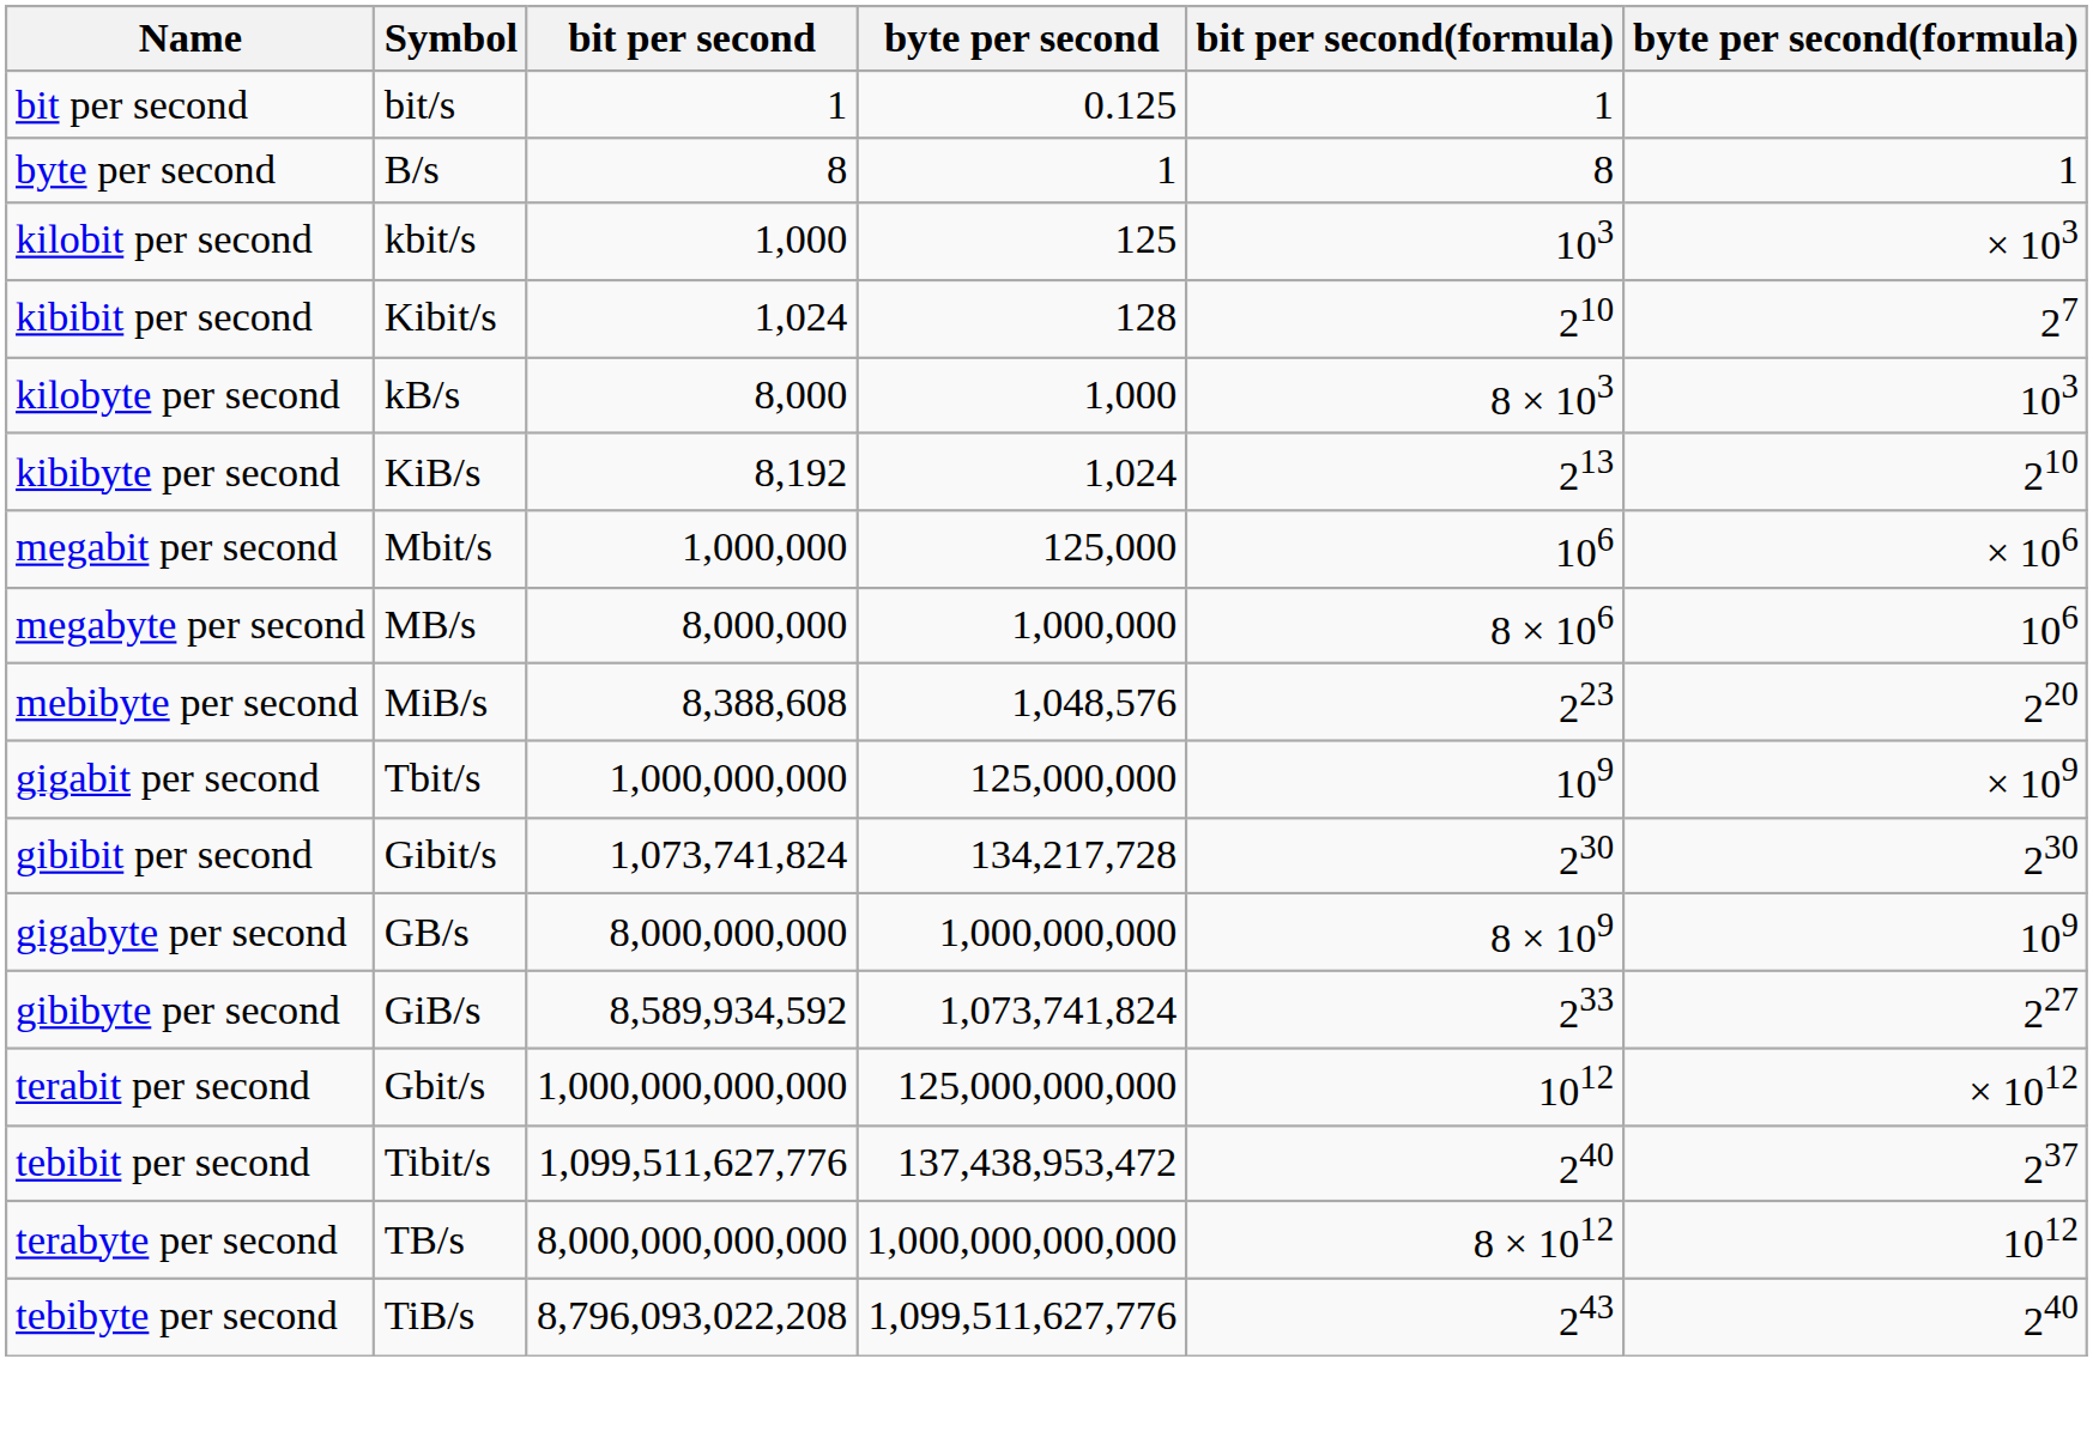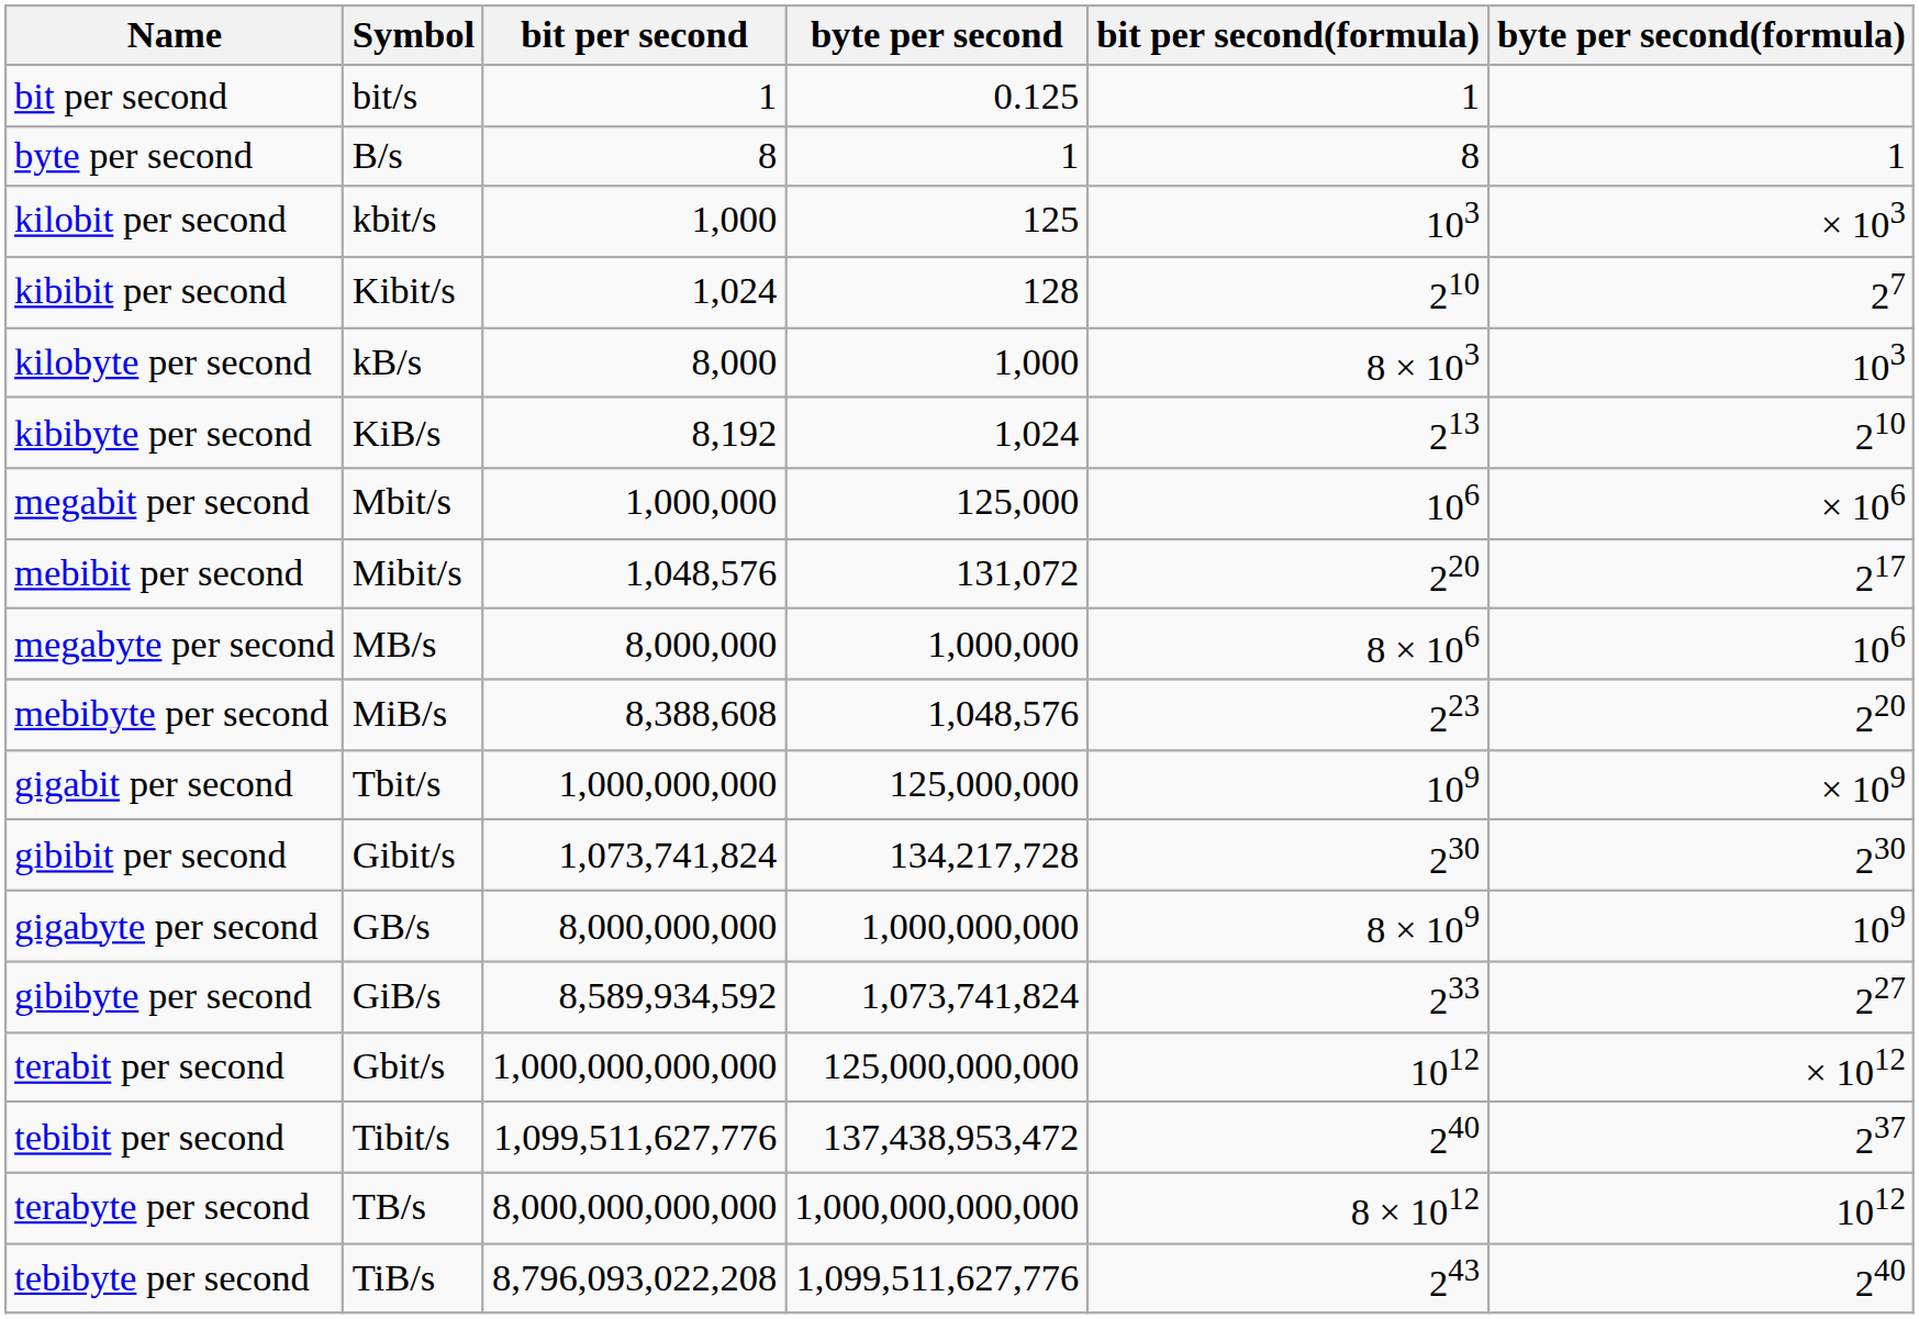+ row: mebibit per second | Mibit/s | 1,048,576 | 131,072 | 220 | 217
